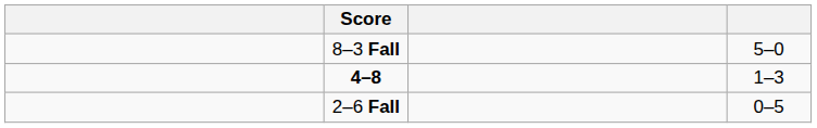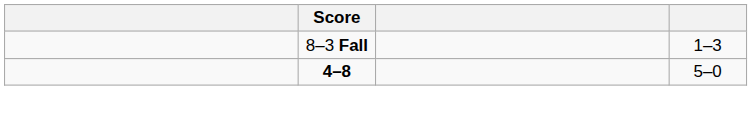8–3 Fall | column 4: 5–0 -> 1–3
4–8 | column 4: 1–3 -> 5–0
- row: 2–6 Fall | 0–5
